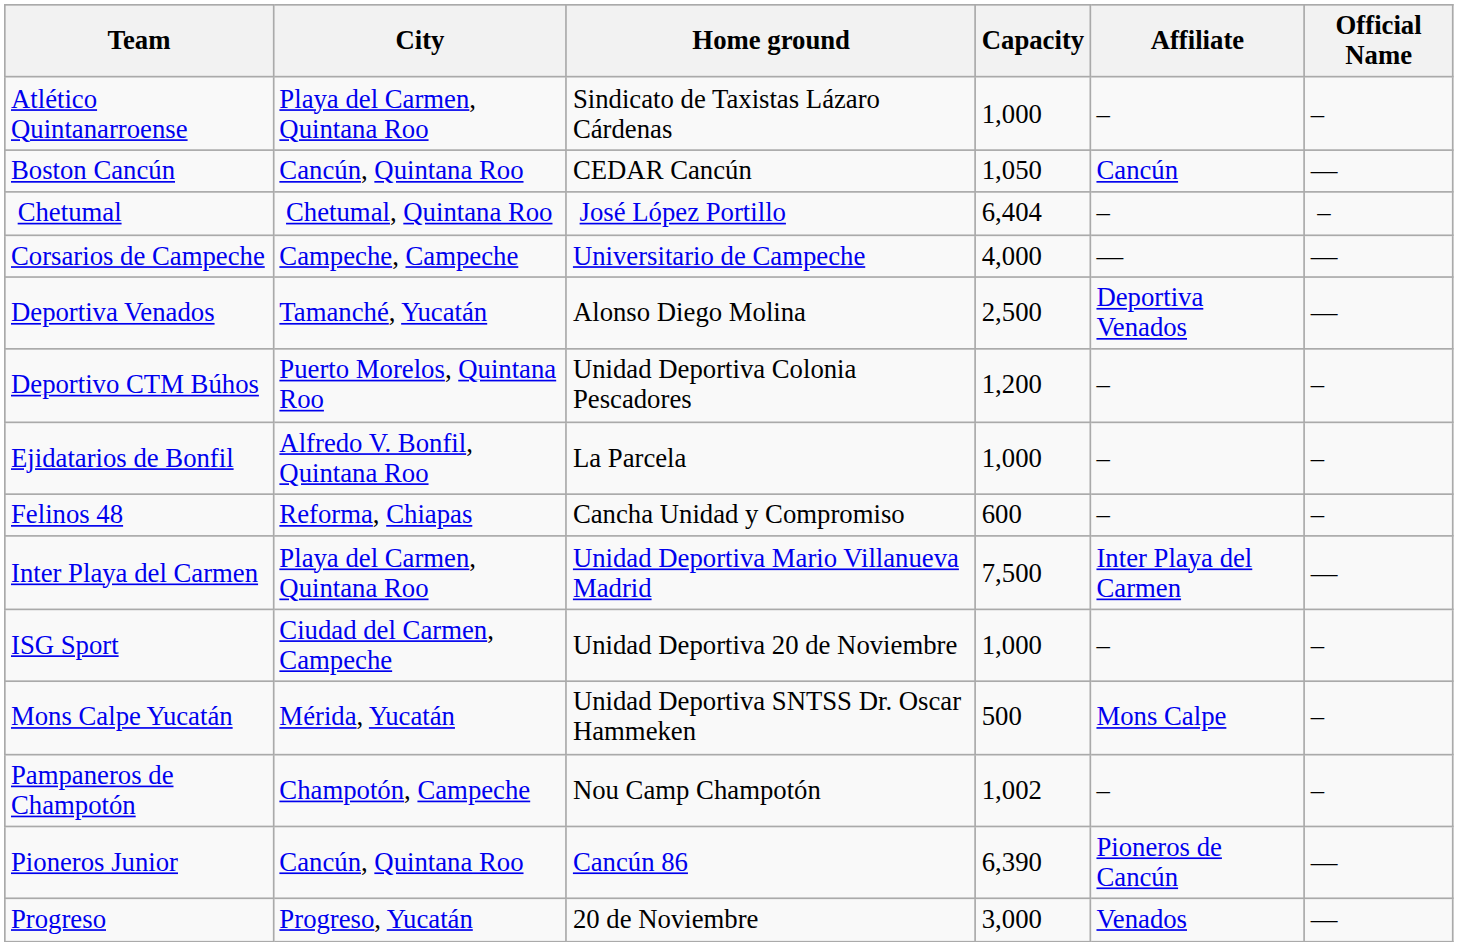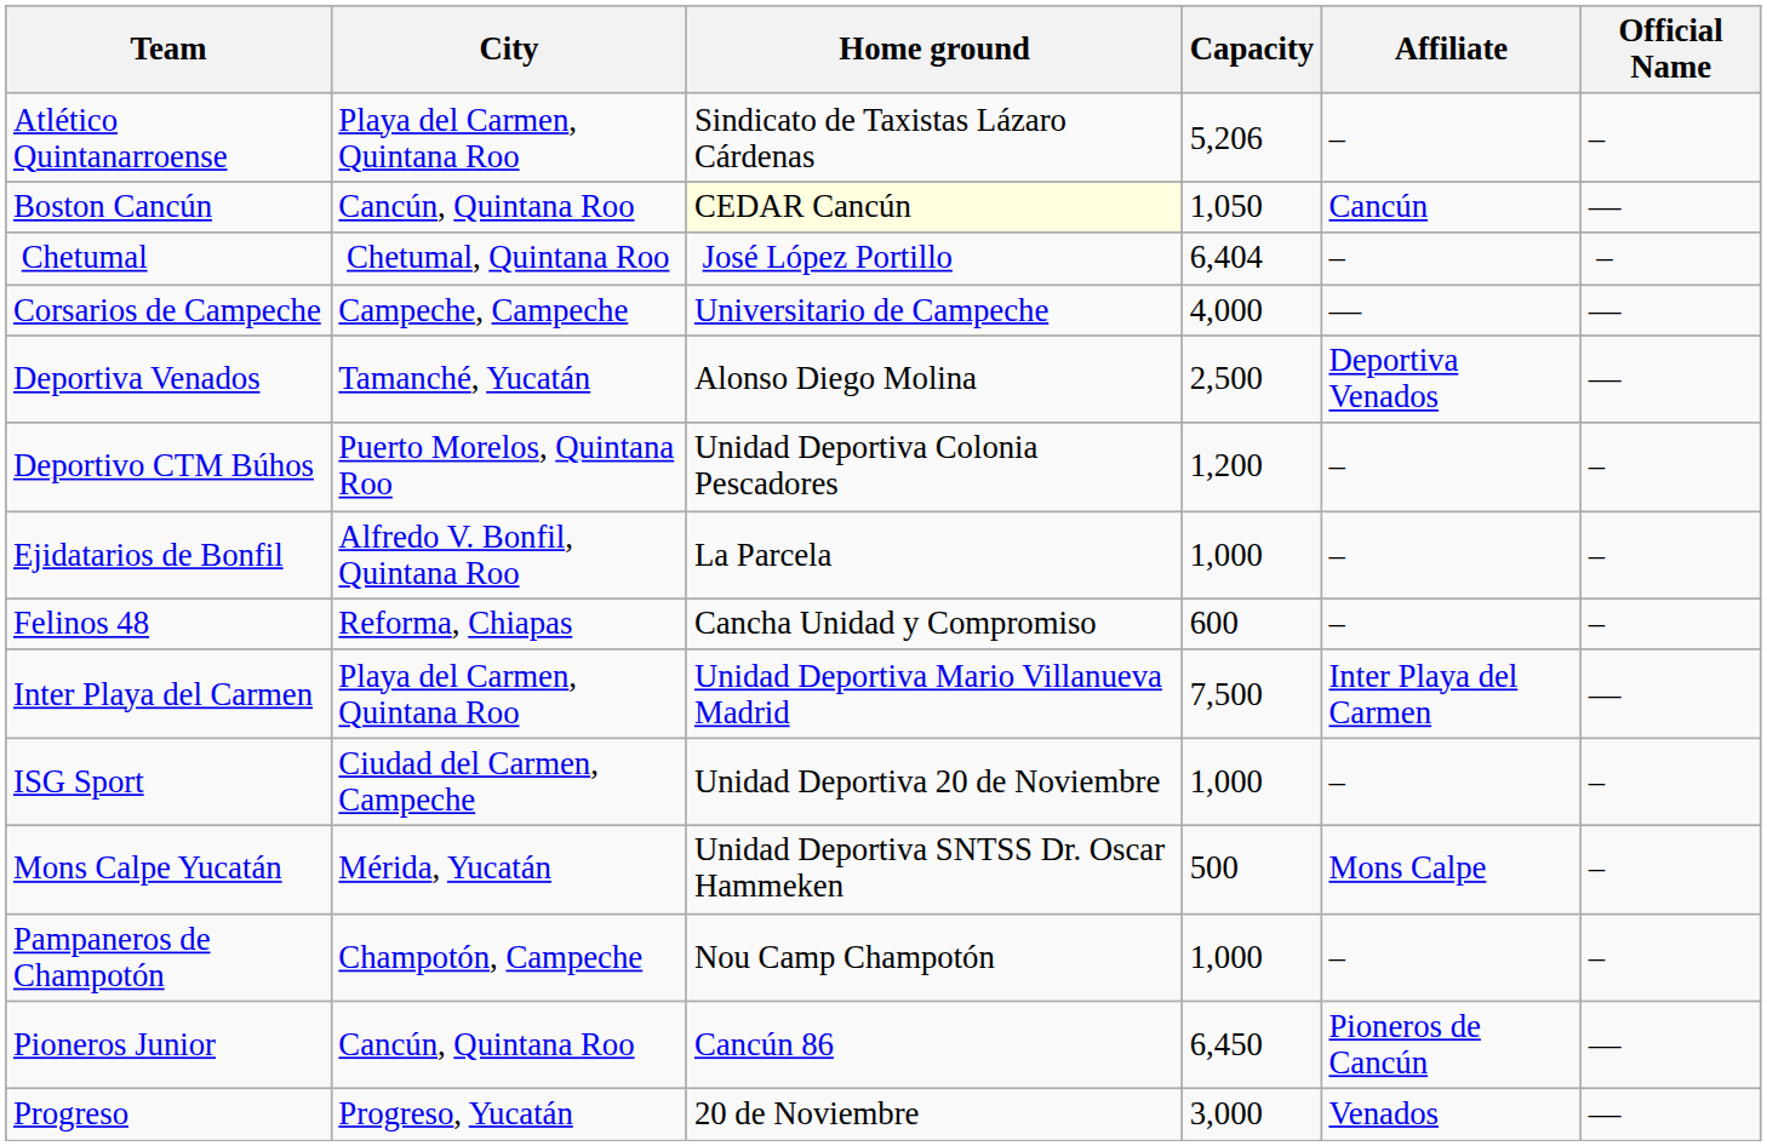Atlético Quintanarroense | Capacity: 1,000 -> 5,206
Boston Cancún | Home ground: no background -> lightyellow background
Pampaneros de Champotón | Capacity: 1,002 -> 1,000
Pioneros Junior | Capacity: 6,390 -> 6,450
